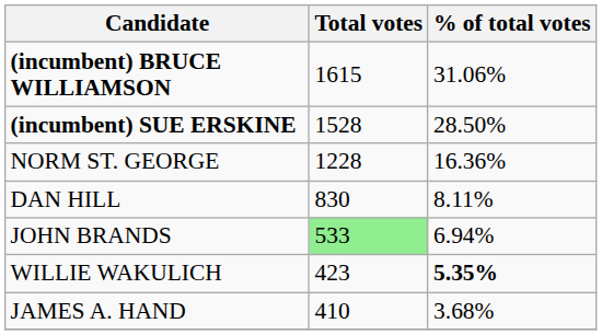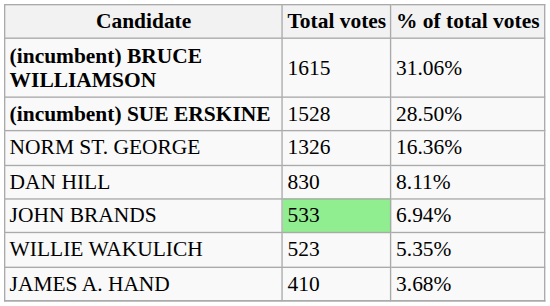NORM ST. GEORGE | Total votes: 1228 -> 1326
WILLIE WAKULICH | Total votes: 423 -> 523
WILLIE WAKULICH | % of total votes: bold -> normal
